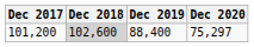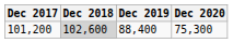101,200 | Dec 2020: 75,297 -> 75,300
